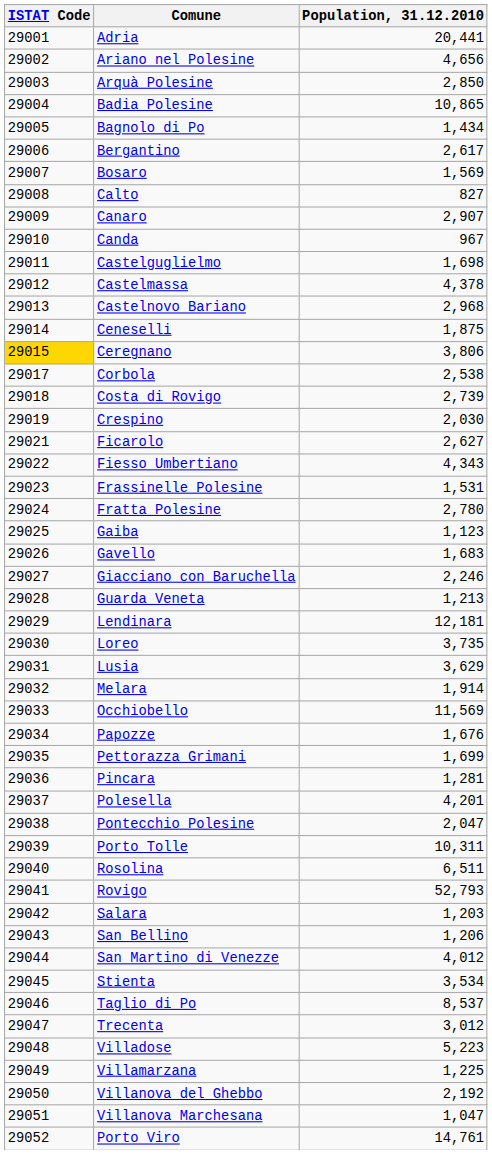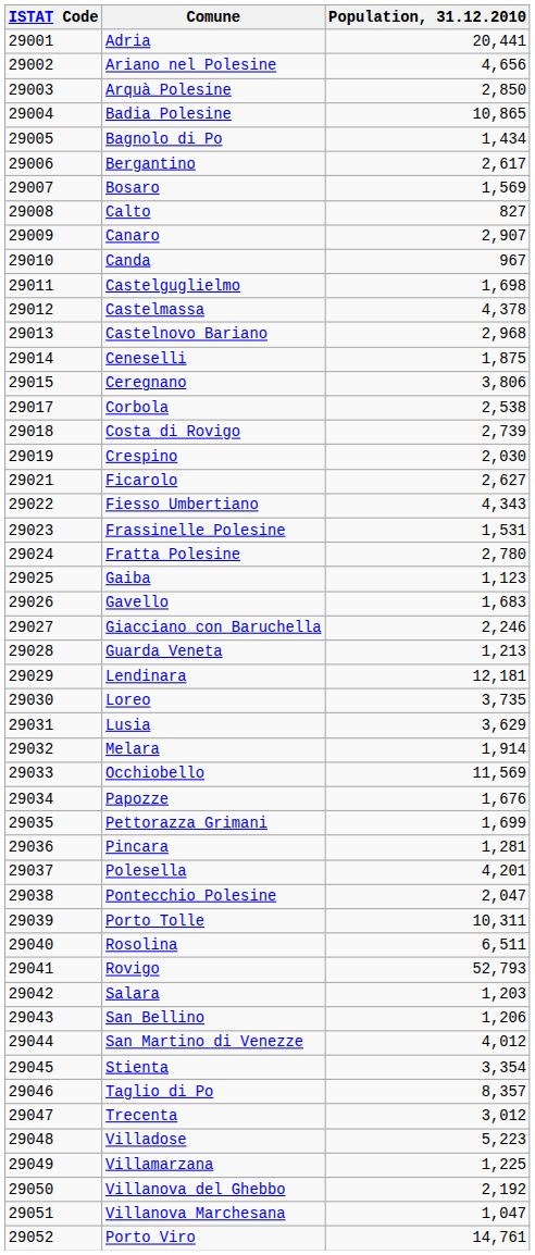Ceregnano | ISTAT Code: gold background -> no background
Stienta | Population, 31.12.2010: 3,534 -> 3,354
Taglio di Po | Population, 31.12.2010: 8,537 -> 8,357
